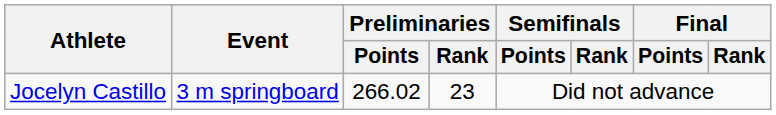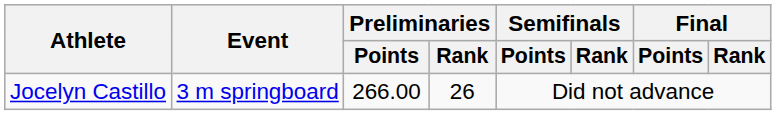Jocelyn Castillo | Preliminaries / Points: 266.02 -> 266.00
Jocelyn Castillo | Preliminaries / Rank: 23 -> 26
